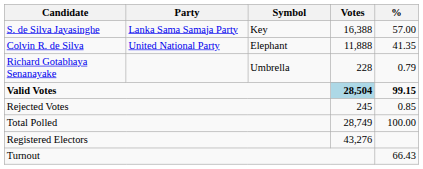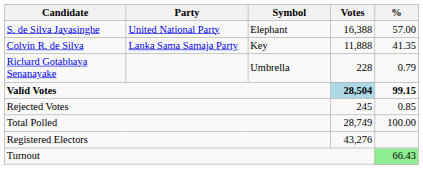S. de Silva Jayasinghe | Party: Lanka Sama Samaja Party -> United National Party
S. de Silva Jayasinghe | Symbol: Key -> Elephant
Colvin R. de Silva | Party: United National Party -> Lanka Sama Samaja Party
Colvin R. de Silva | Symbol: Elephant -> Key
Turnout | %: no background -> lightgreen background
